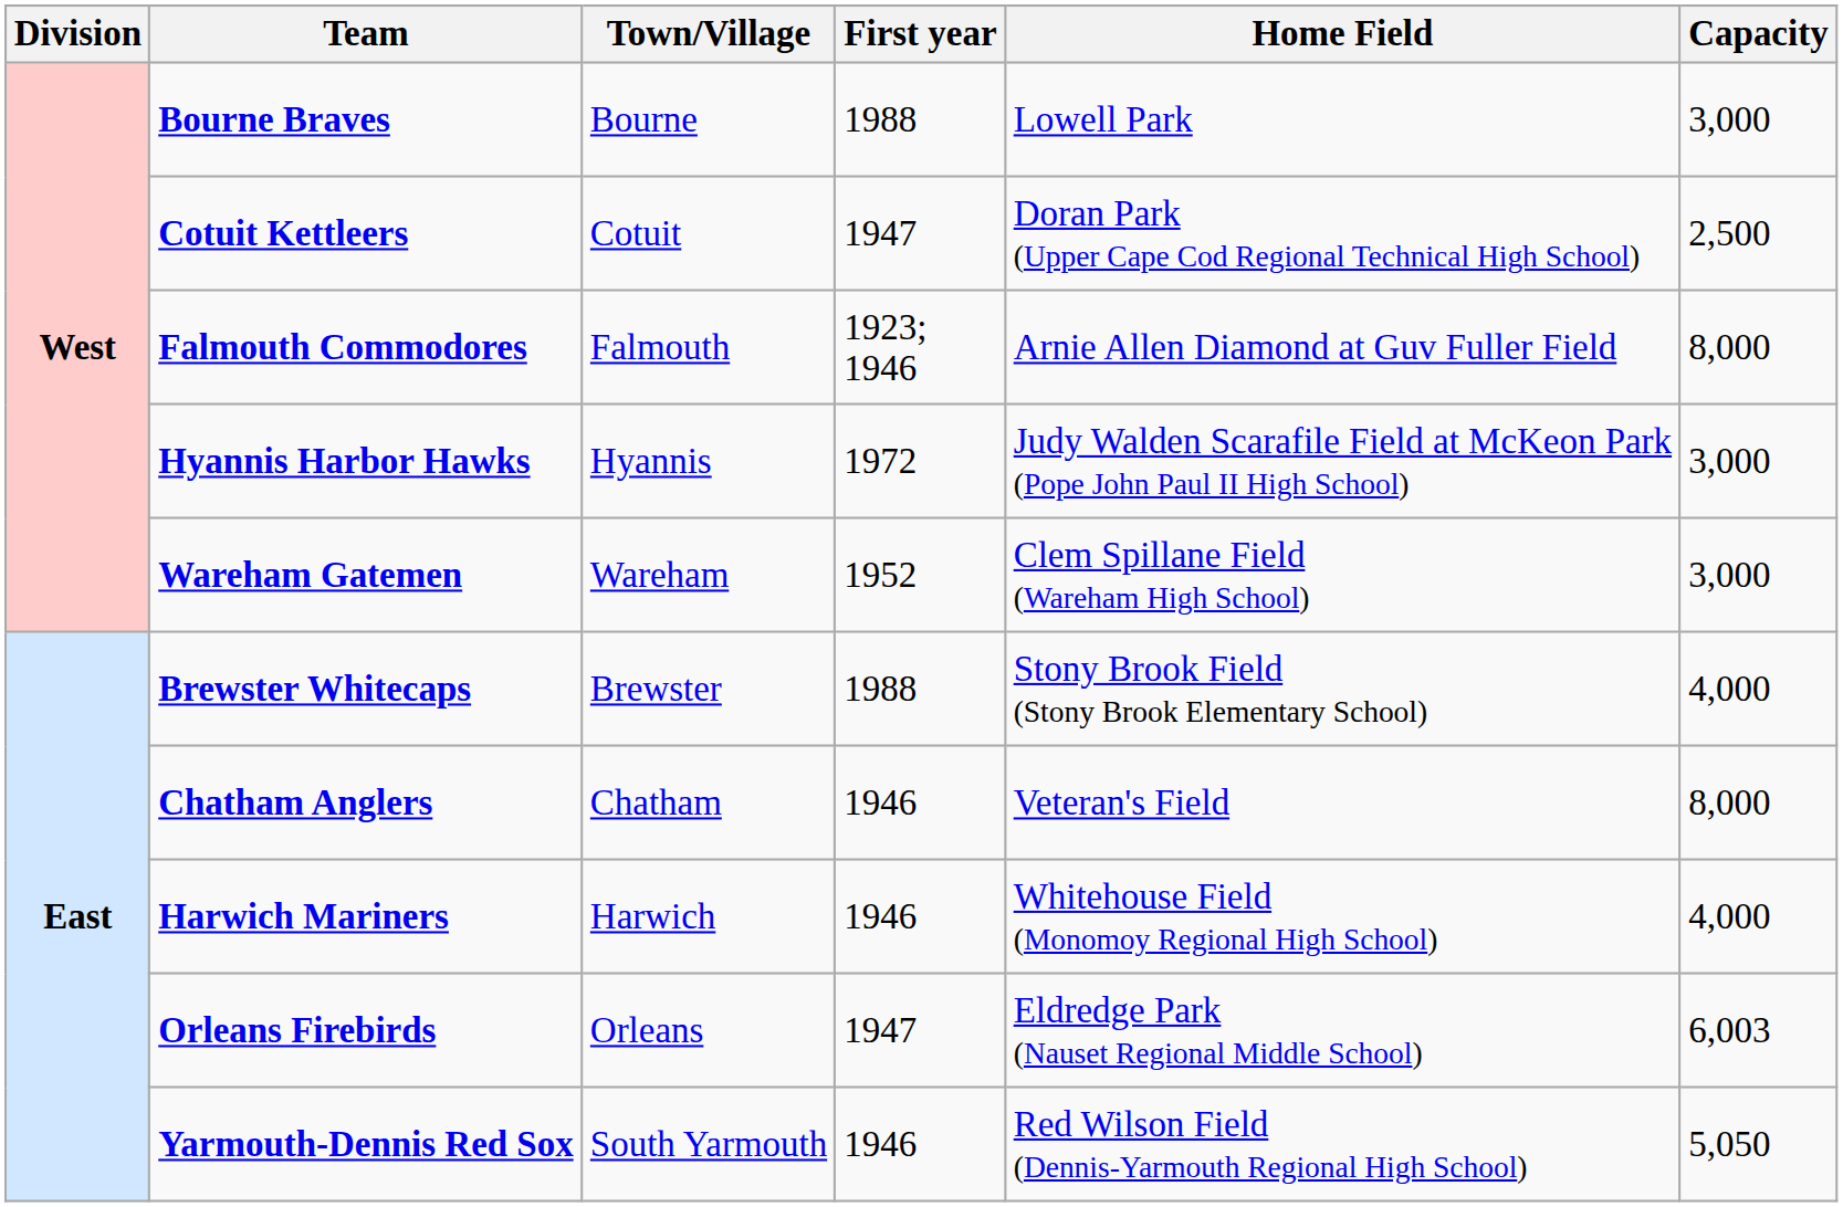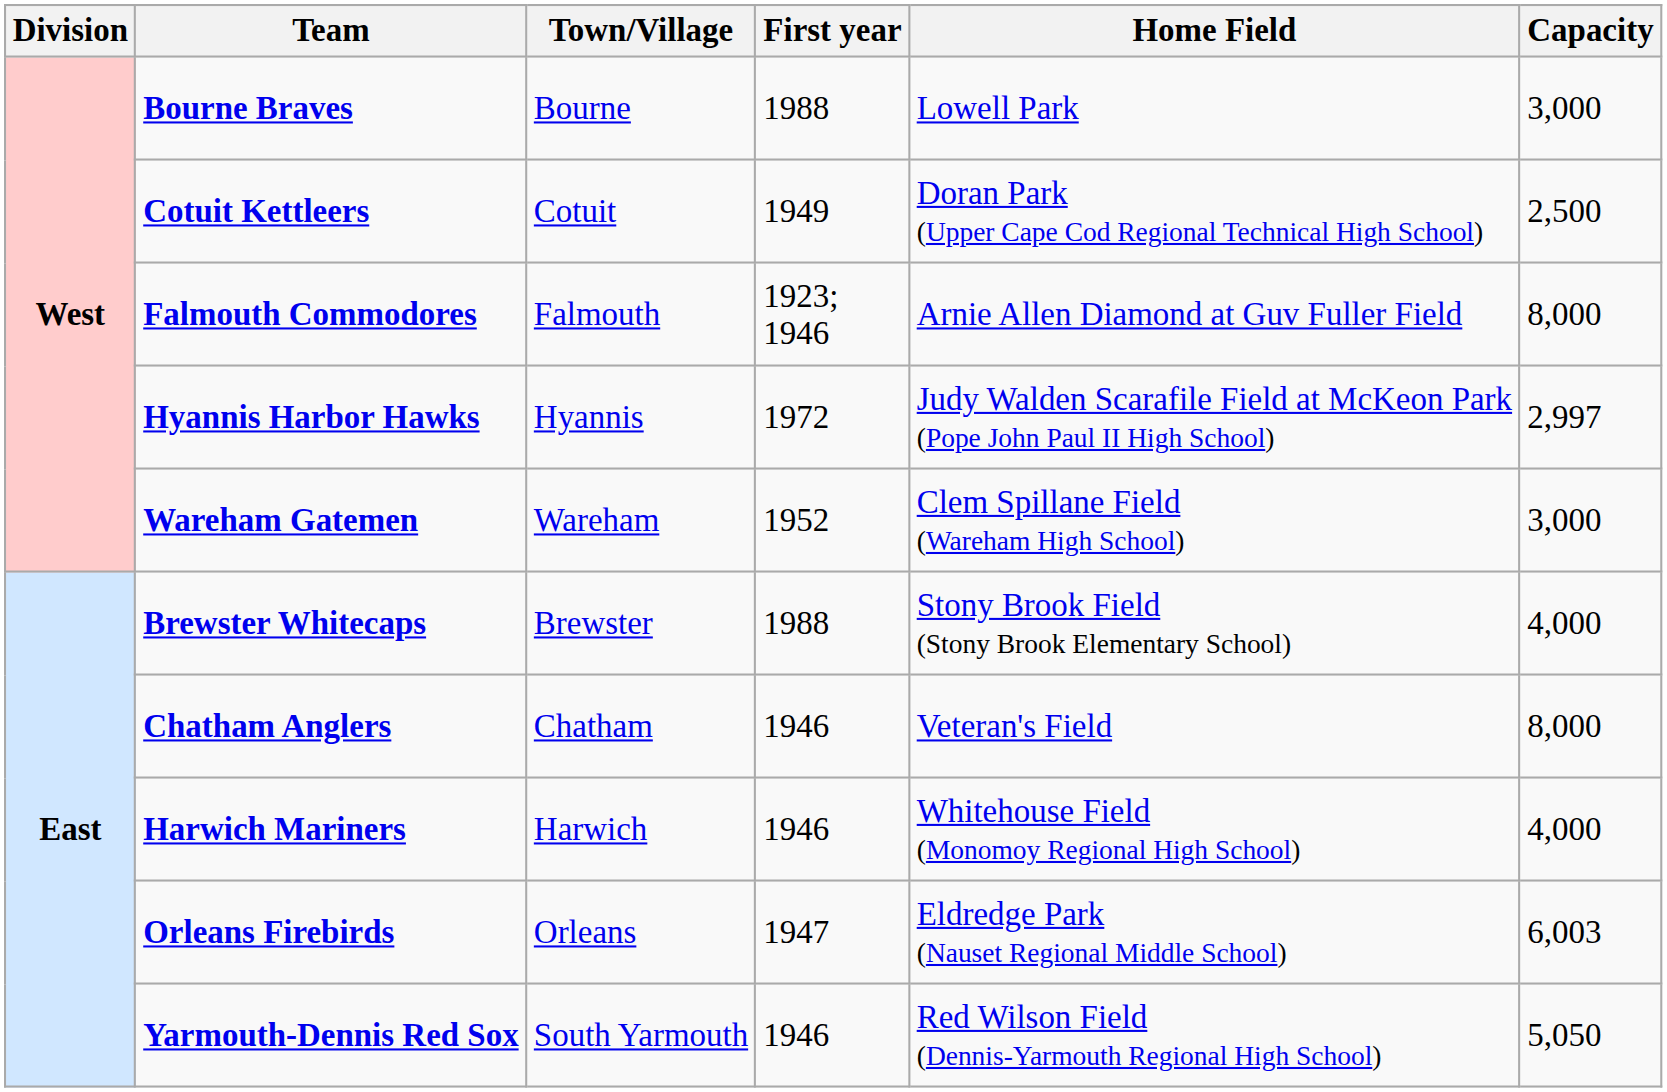Cotuit Kettleers | First year: 1947 -> 1949
Hyannis Harbor Hawks | Capacity: 3,000 -> 2,997
